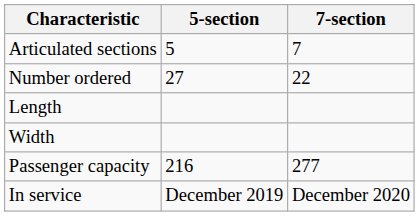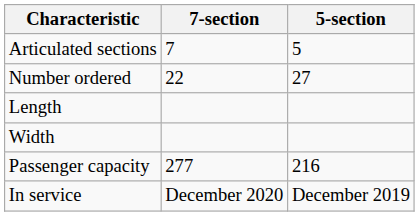columns swapped: 5-section <-> 7-section
